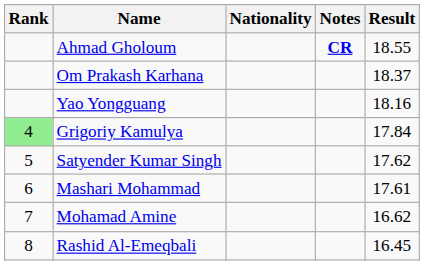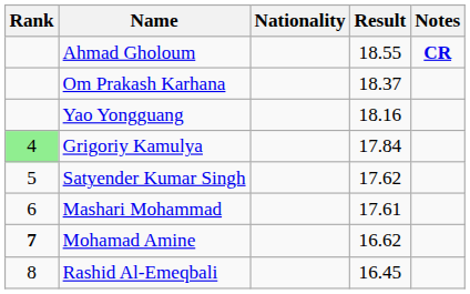columns swapped: Result <-> Notes
Mohamad Amine | Rank: normal -> bold
